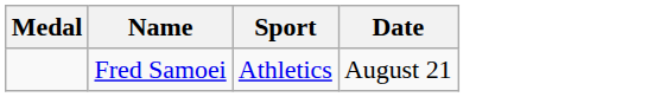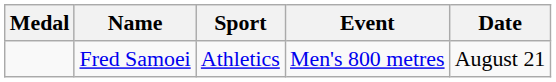+ column: Event | Men's 800 metres
